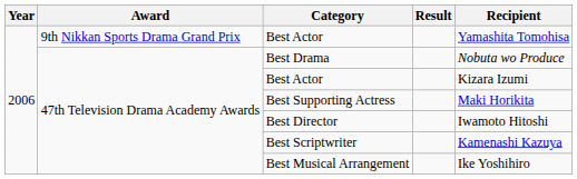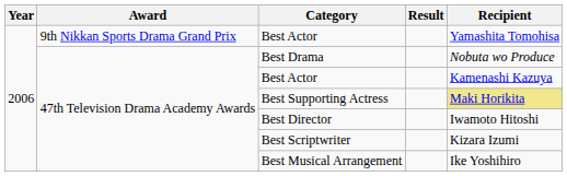47th Television Drama Academy Awards / Best Actor | Recipient: Kizara Izumi -> Kamenashi Kazuya
Best Supporting Actress | Recipient: no background -> khaki background
Best Scriptwriter | Recipient: Kamenashi Kazuya -> Kizara Izumi
